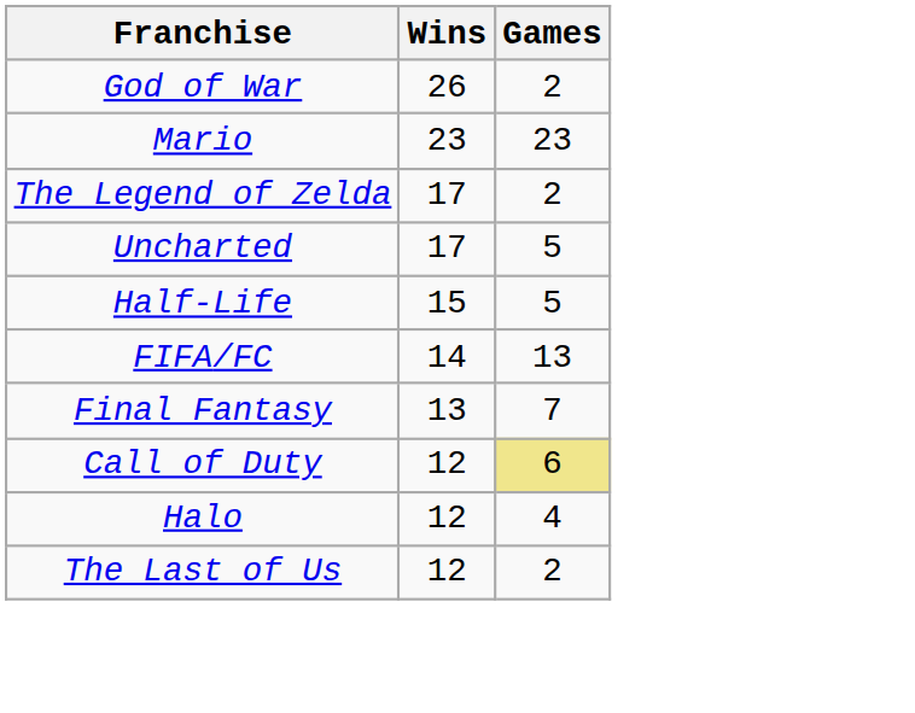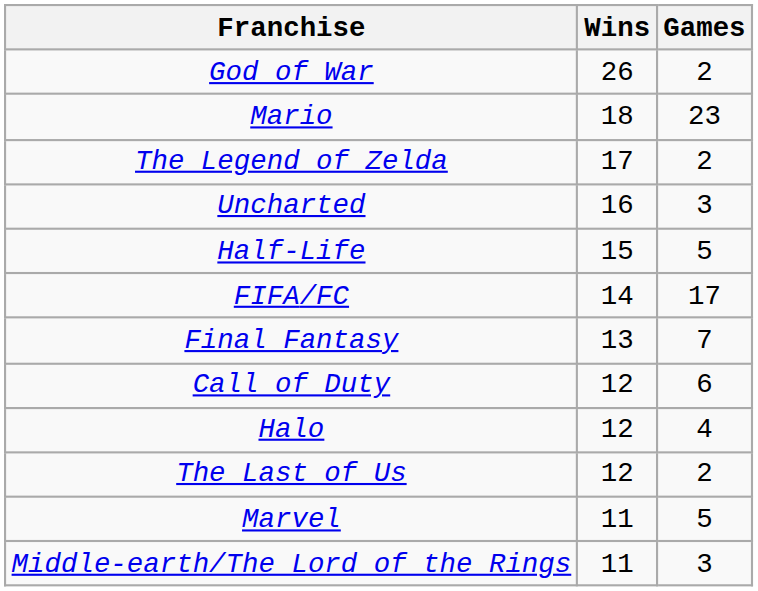Mario | Wins: 23 -> 18
Uncharted | Wins: 17 -> 16
Uncharted | Games: 5 -> 3
FIFA/FC | Games: 13 -> 17
Call of Duty | Games: khaki background -> no background
+ row: Marvel | 11 | 5
+ row: Middle-earth/The Lord of the Rings | 11 | 3
